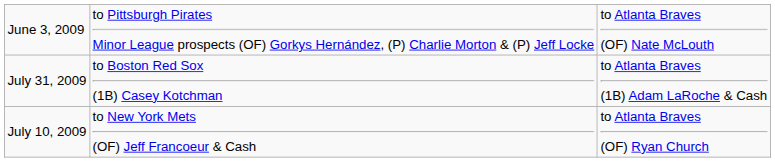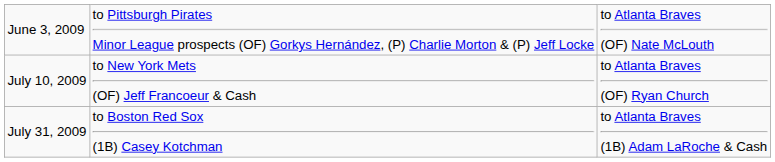rows swapped: July 10, 2009 <-> July 31, 2009
